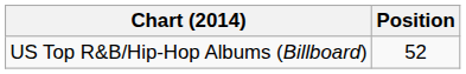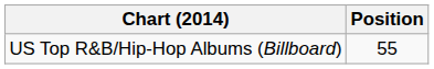US Top R&B/Hip-Hop Albums (Billboard) | Position: 52 -> 55
